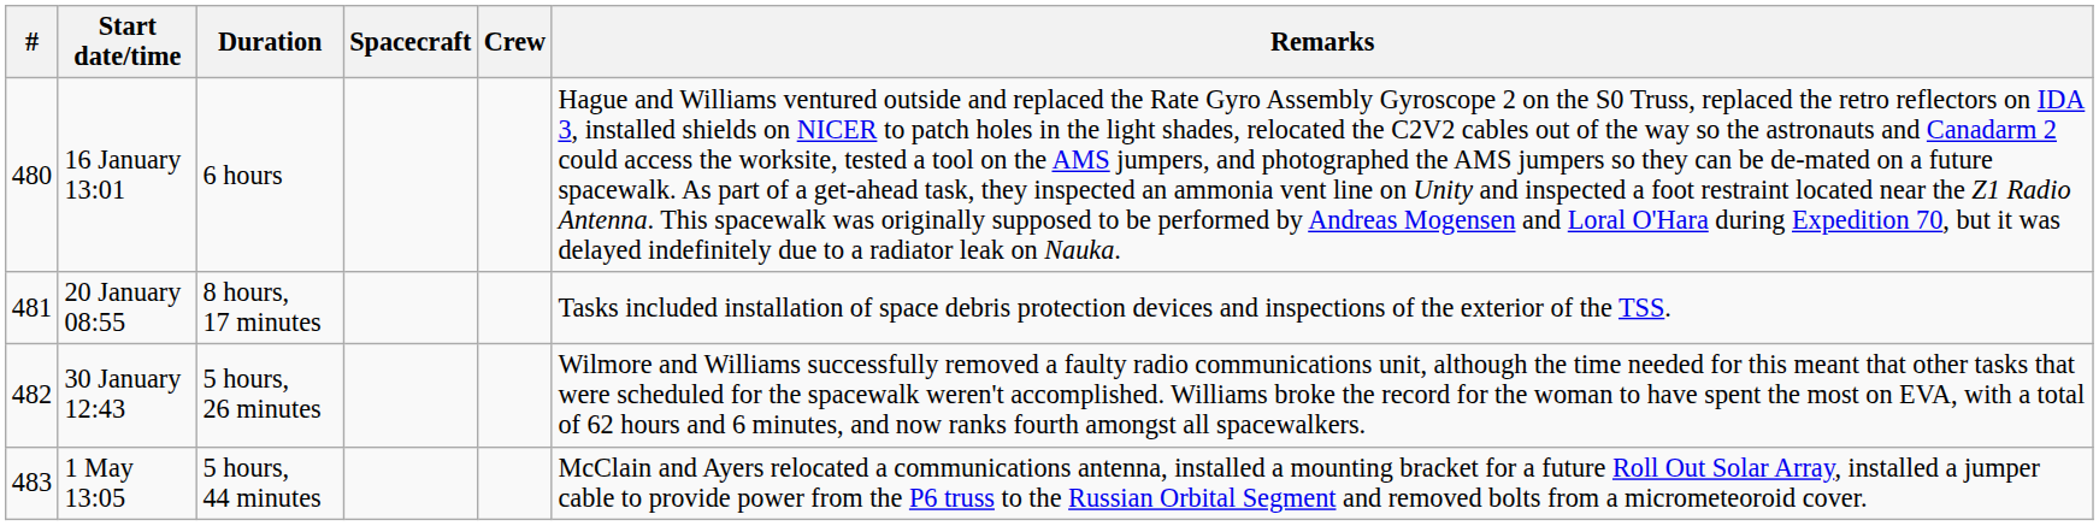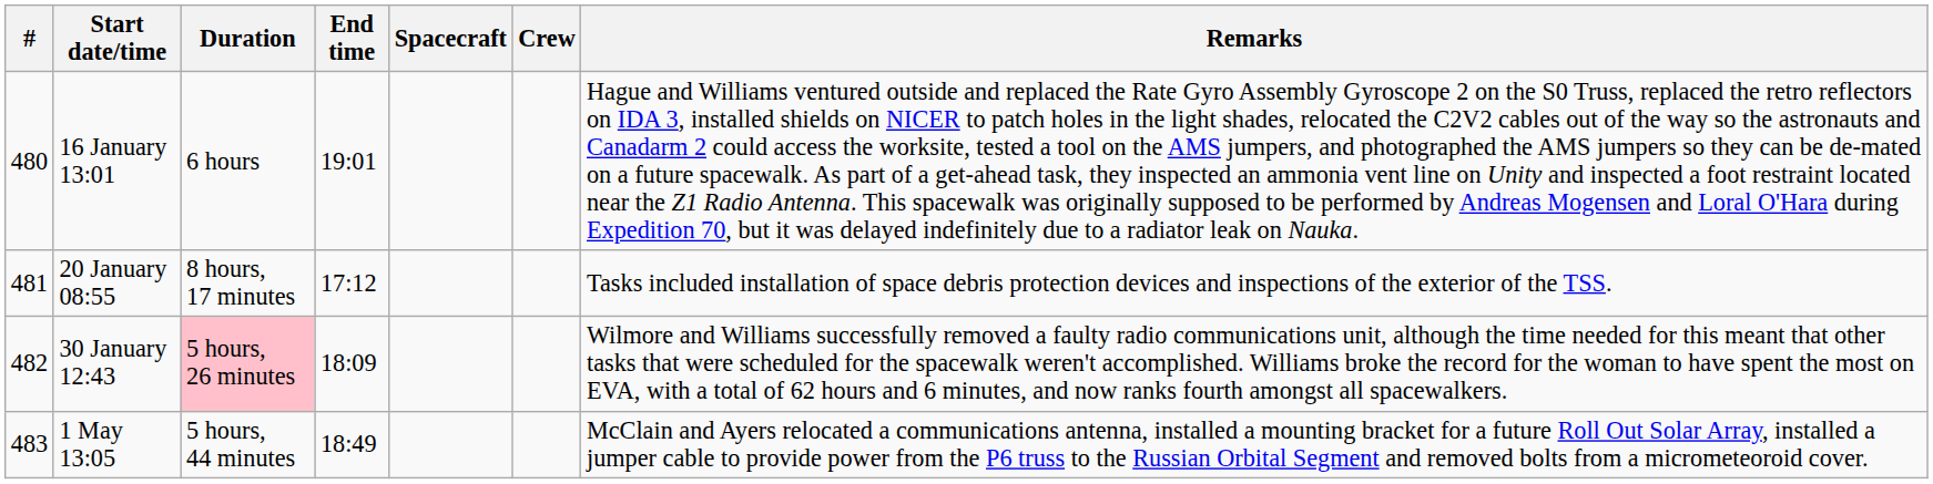+ column: End time | 19:01 | 17:12 | 18:09 | 18:49
30 January 12:43 | Duration: no background -> pink background
